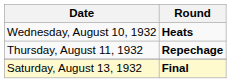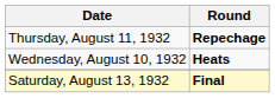rows swapped: Wednesday, August 10, 1932 <-> Thursday, August 11, 1932
